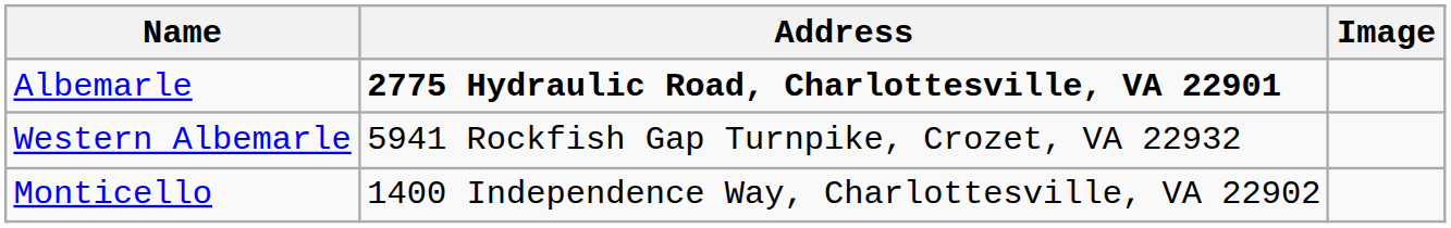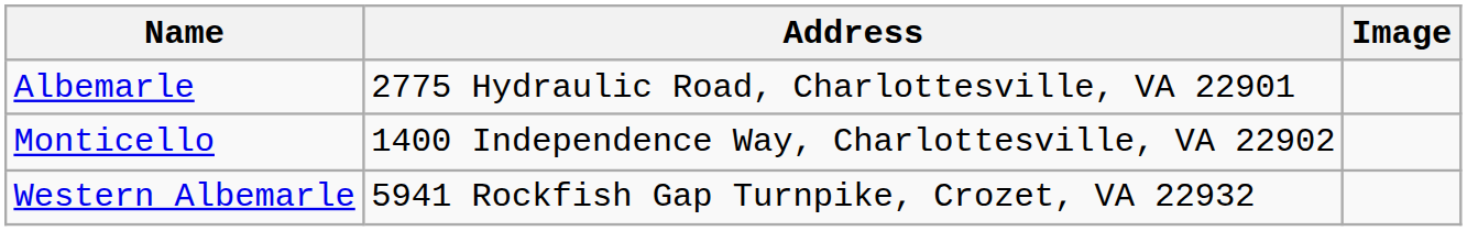Albemarle | Address: bold -> normal
rows swapped: Monticello <-> Western Albemarle
